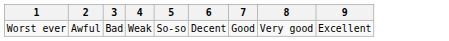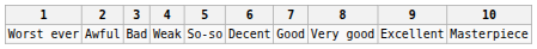+ column: 10 | Masterpiece
